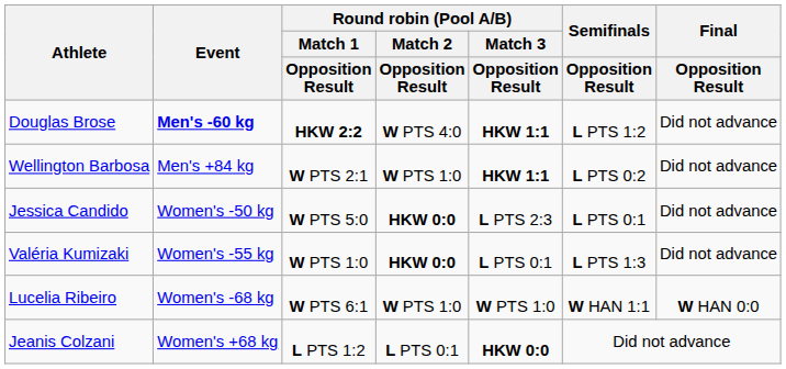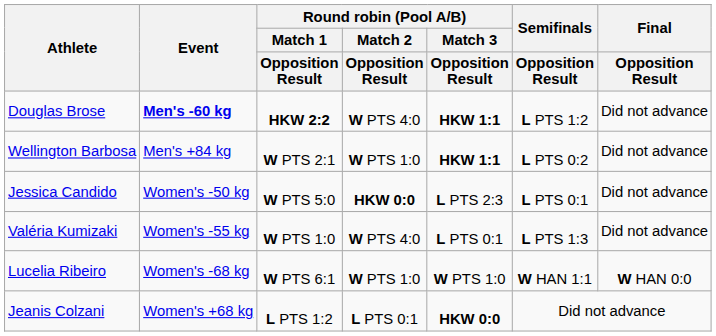Valéria Kumizaki | Round robin (Pool A/B) / Match 2 / Opposition Result: HKW 0:0 -> W PTS 4:0
